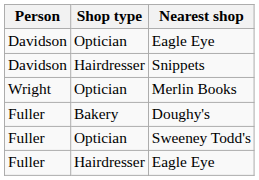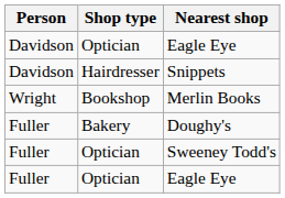Merlin Books | Shop type: Optician -> Bookshop
Fuller / Eagle Eye | Shop type: Hairdresser -> Optician
